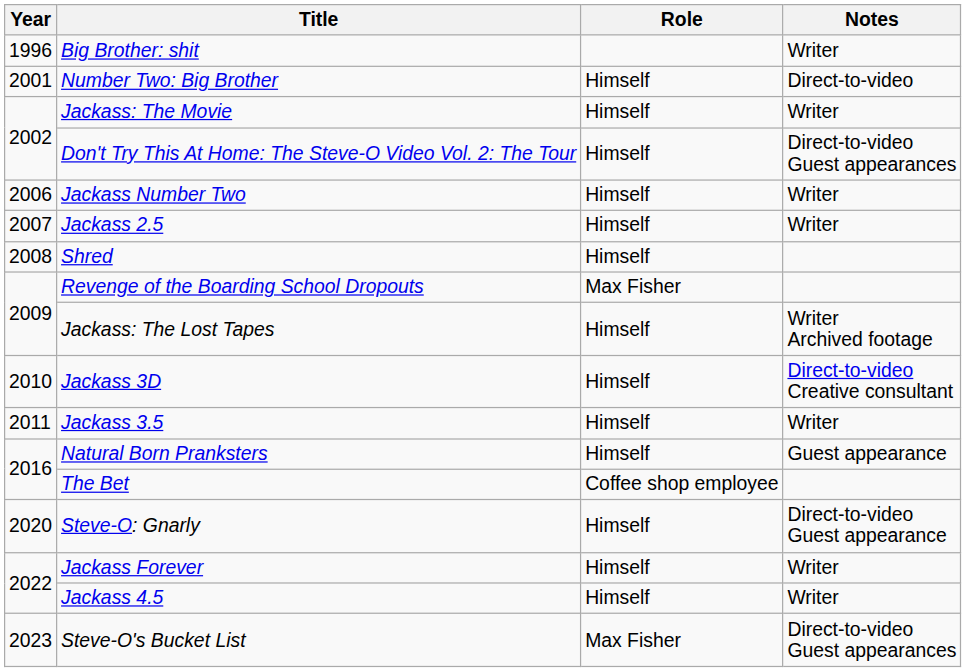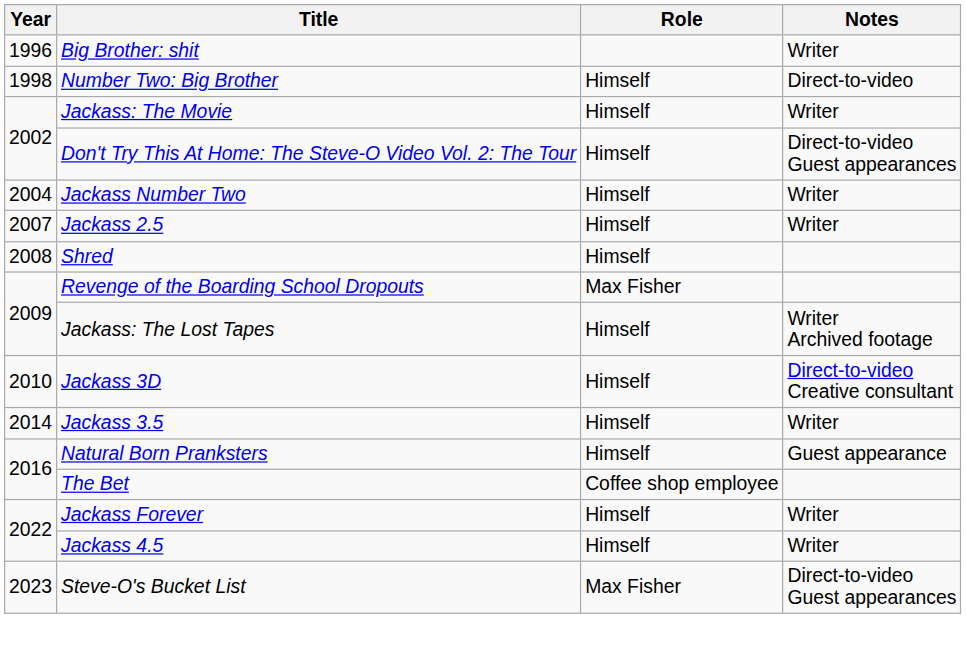Number Two: Big Brother | Year: 2001 -> 1998
Jackass Number Two | Year: 2006 -> 2004
Jackass 3.5 | Year: 2011 -> 2014
- row: 2020 | Steve-O: Gnarly | Himself | Direct-to-video Guest appearance
